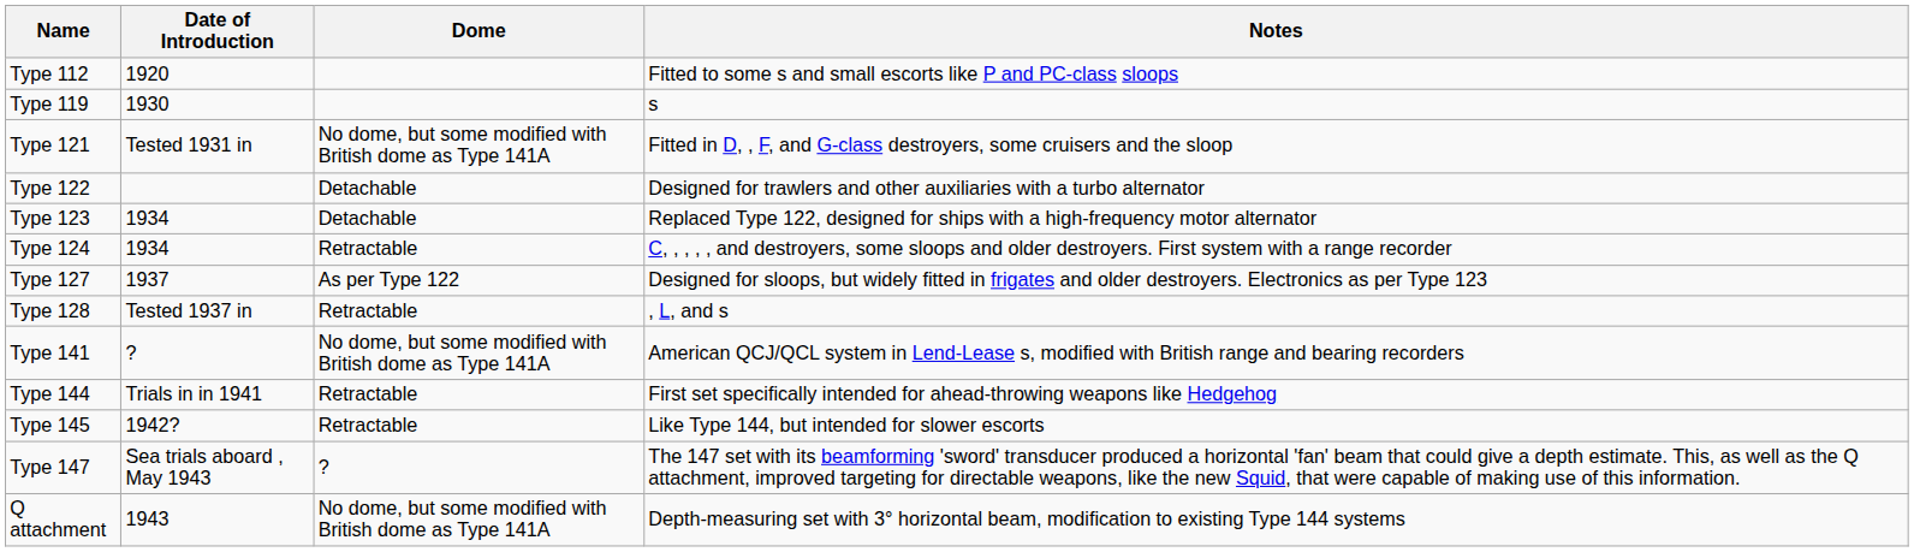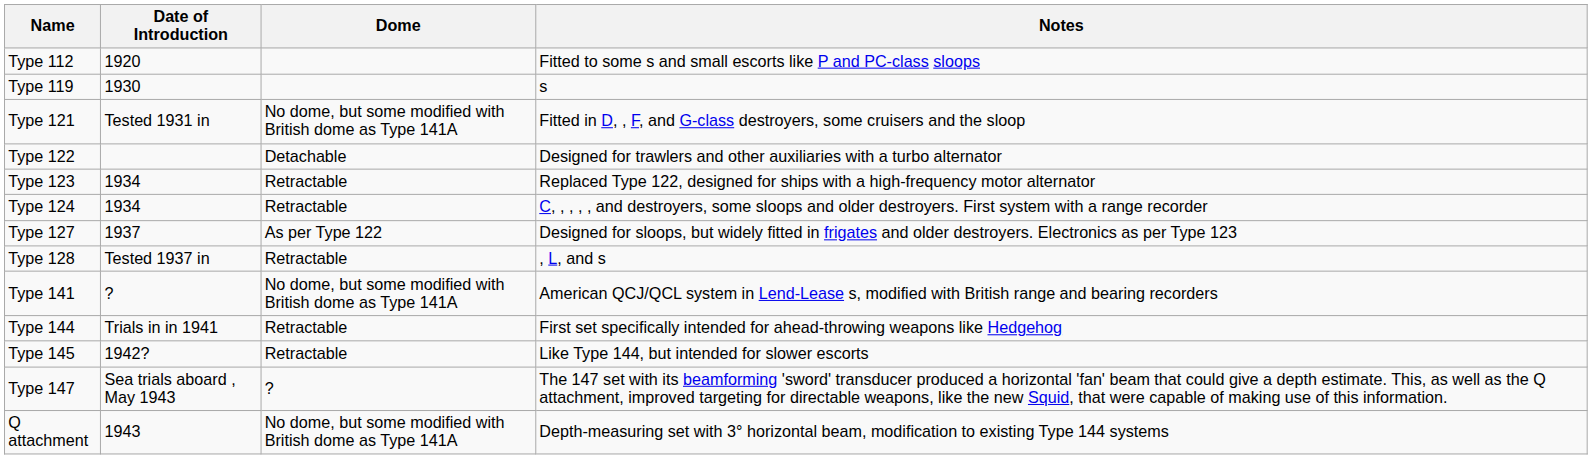Type 123 | Dome: Detachable -> Retractable
